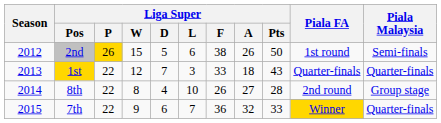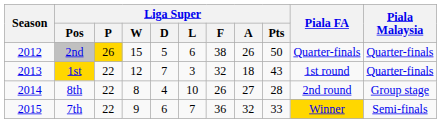2nd | Piala FA: 1st round -> Quarter-finals
2nd | Piala Malaysia: Semi-finals -> Quarter-finals
1st | Liga Super / F: 33 -> 32
1st | Piala FA: Quarter-finals -> 1st round
7th | Piala Malaysia: Quarter-finals -> Semi-finals
